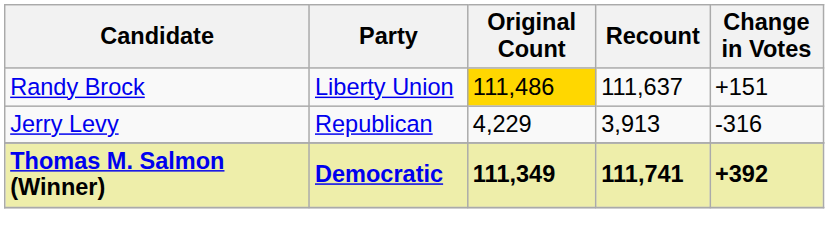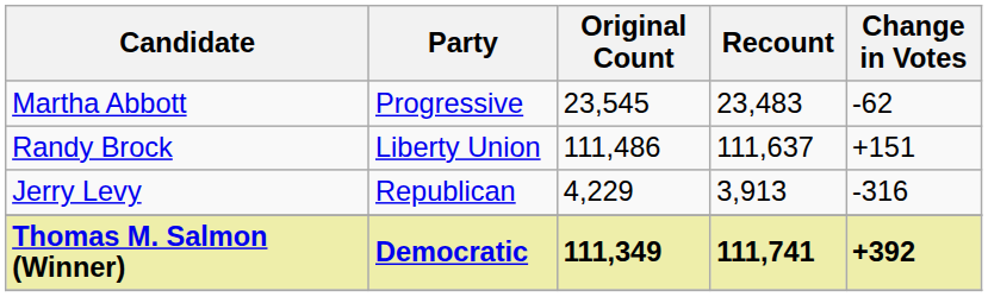+ row: Martha Abbott | Progressive | 23,545 | 23,483 | -62
Randy Brock | Original Count: gold background -> no background
